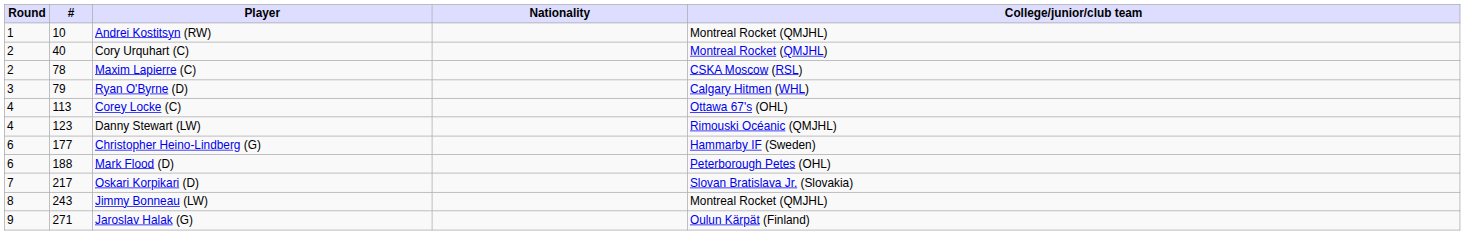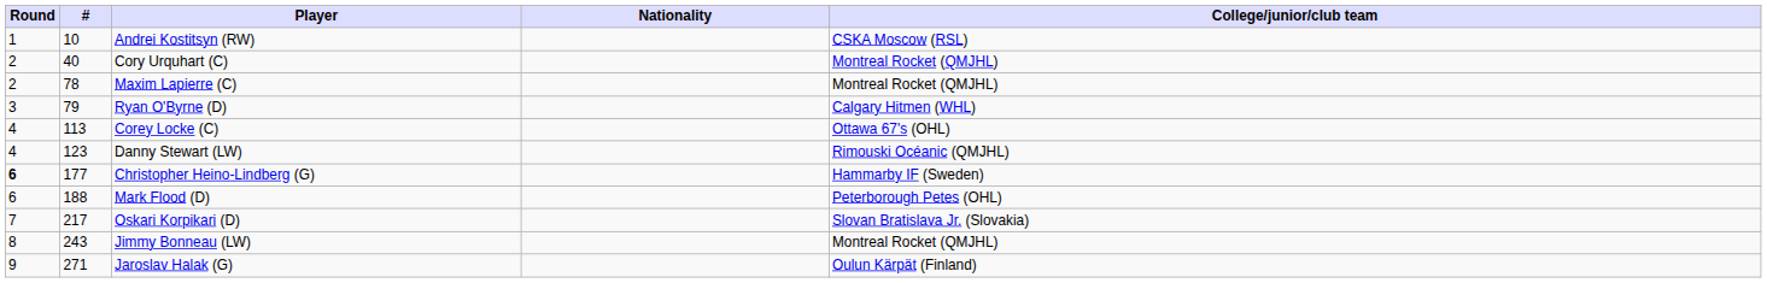Andrei Kostitsyn (RW) | College/junior/club team: Montreal Rocket (QMJHL) -> CSKA Moscow (RSL)
Maxim Lapierre (C) | College/junior/club team: CSKA Moscow (RSL) -> Montreal Rocket (QMJHL)
Christopher Heino-Lindberg (G) | Round: normal -> bold
